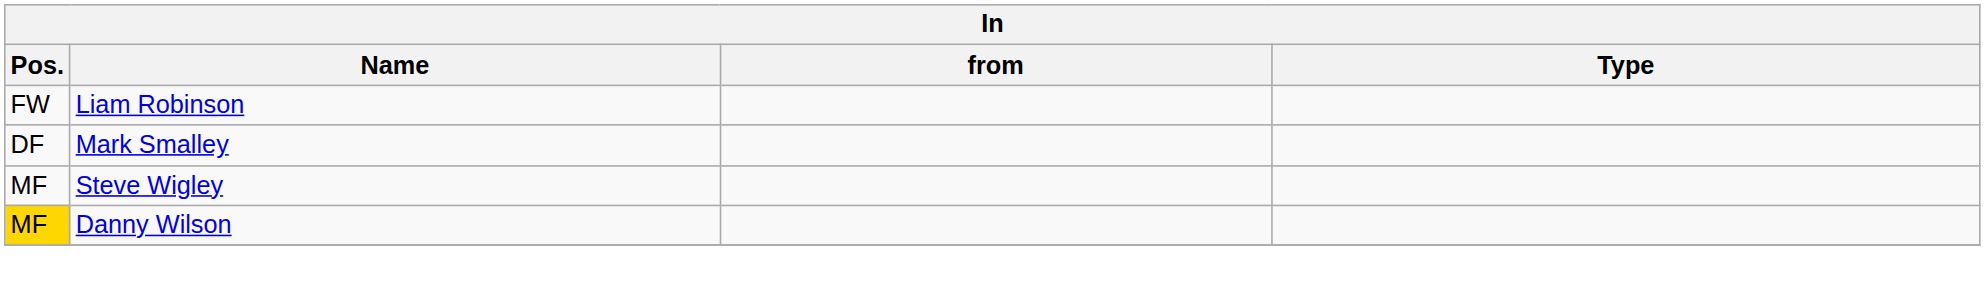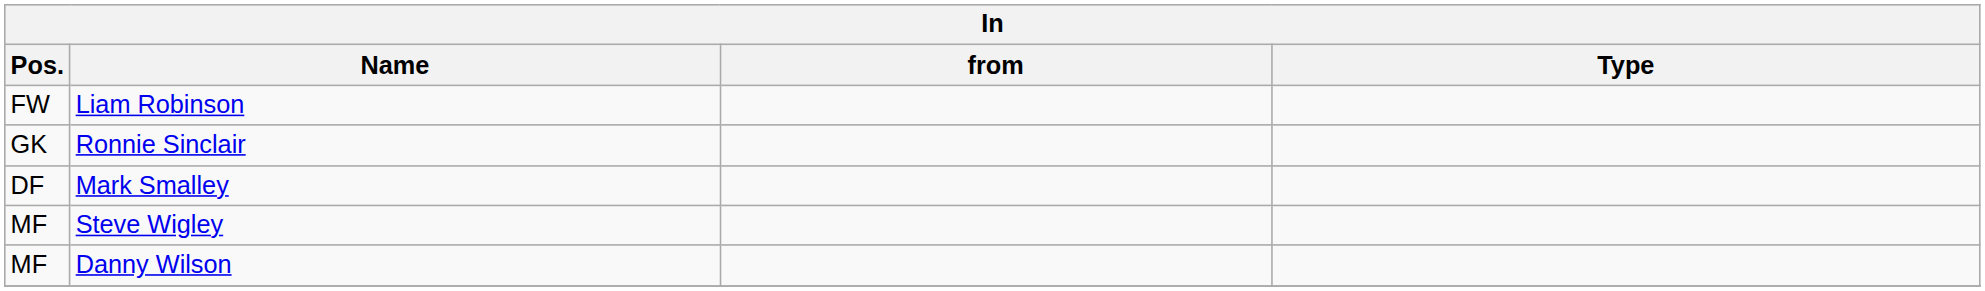+ row: GK | Ronnie Sinclair
Danny Wilson | Pos.: gold background -> no background
